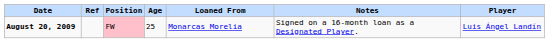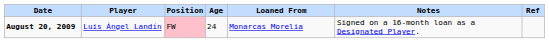columns swapped: Player <-> Ref
August 20, 2009 | Age: 25 -> 24
